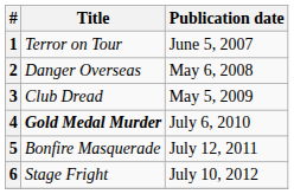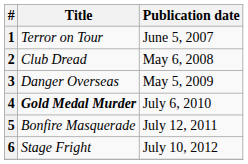2 | Title: Danger Overseas -> Club Dread
3 | Title: Club Dread -> Danger Overseas
